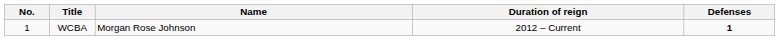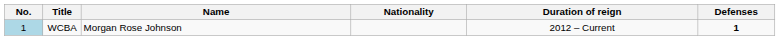+ column: Nationality
WCBA | No.: no background -> lightblue background
